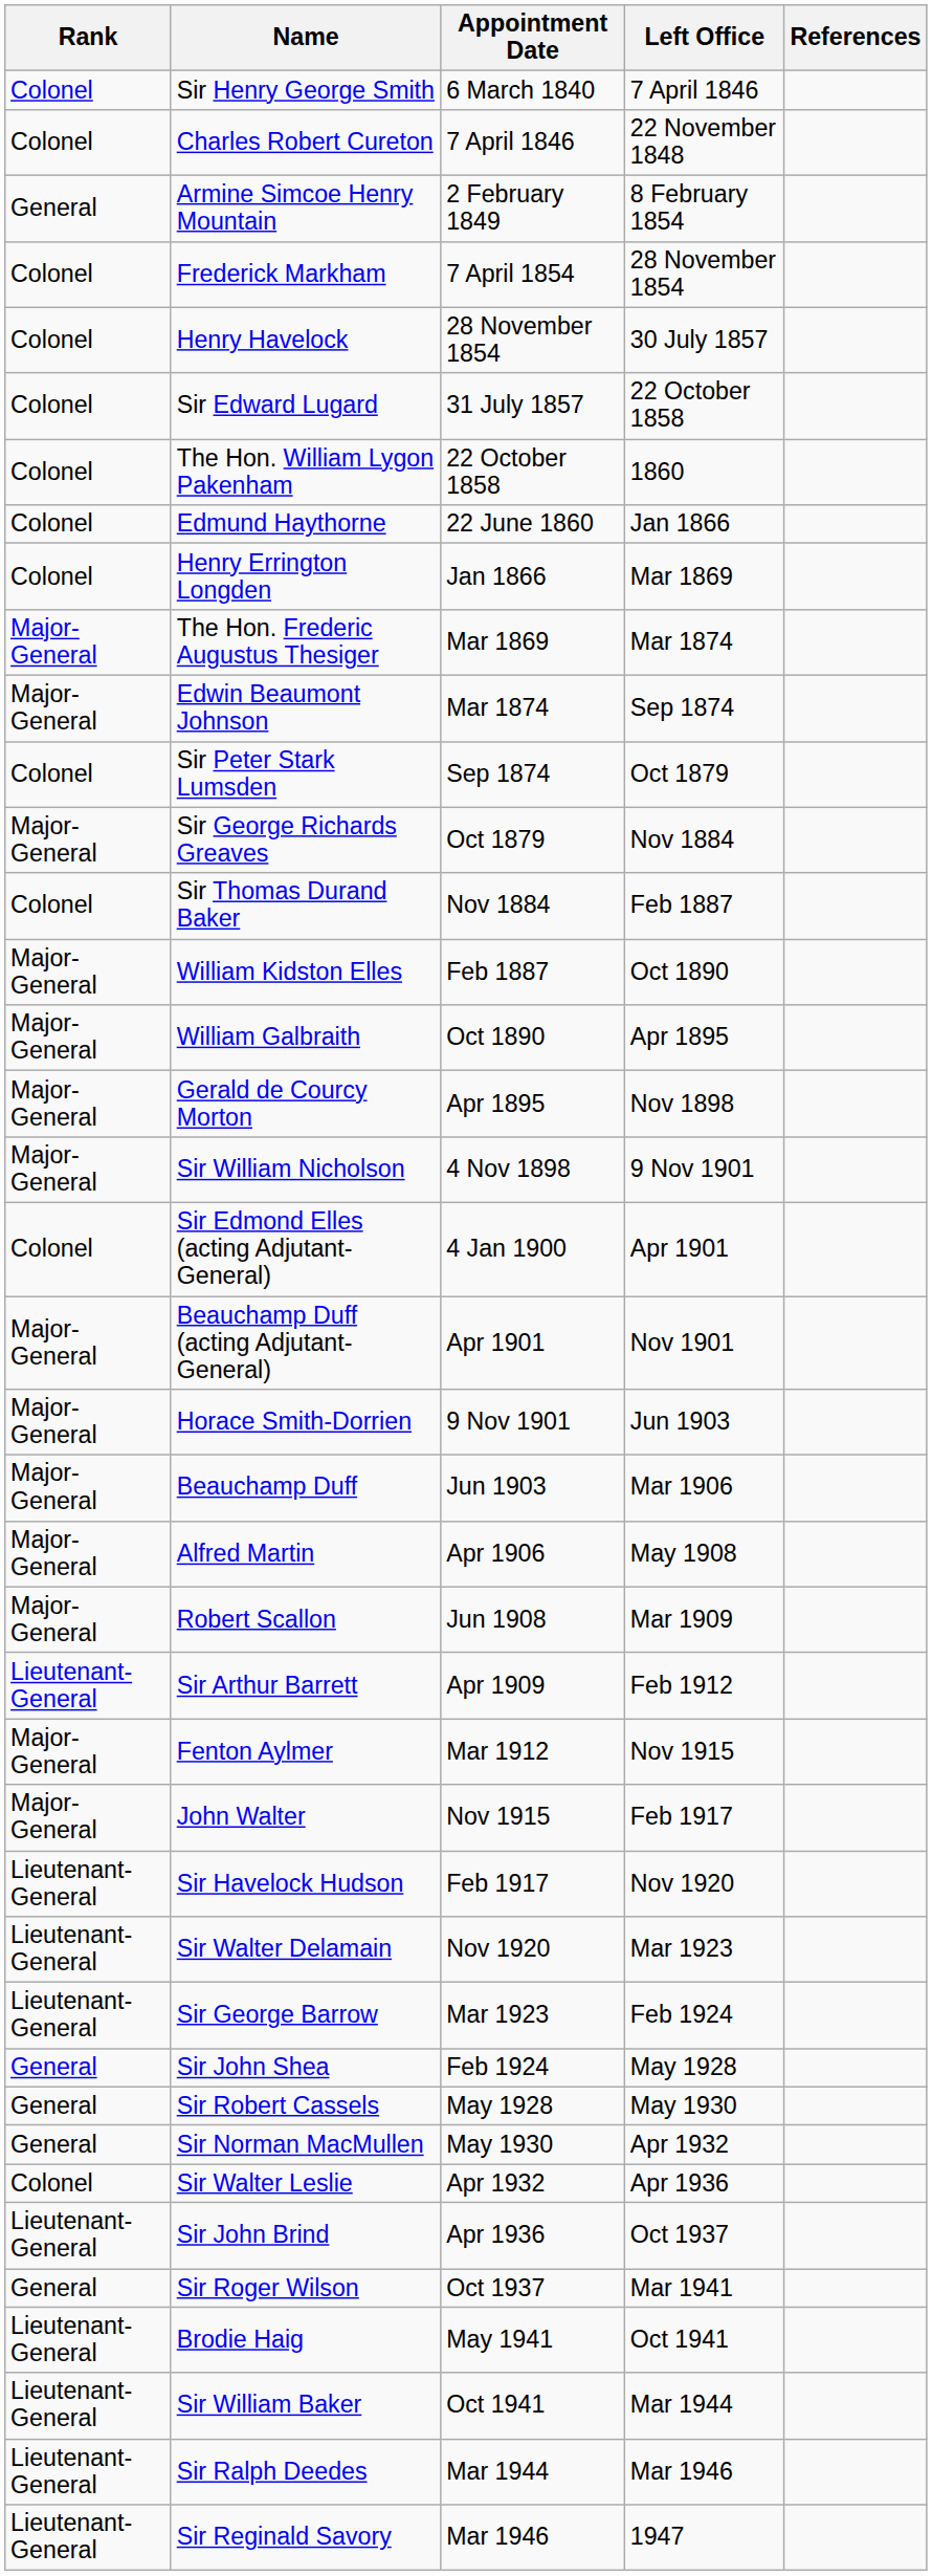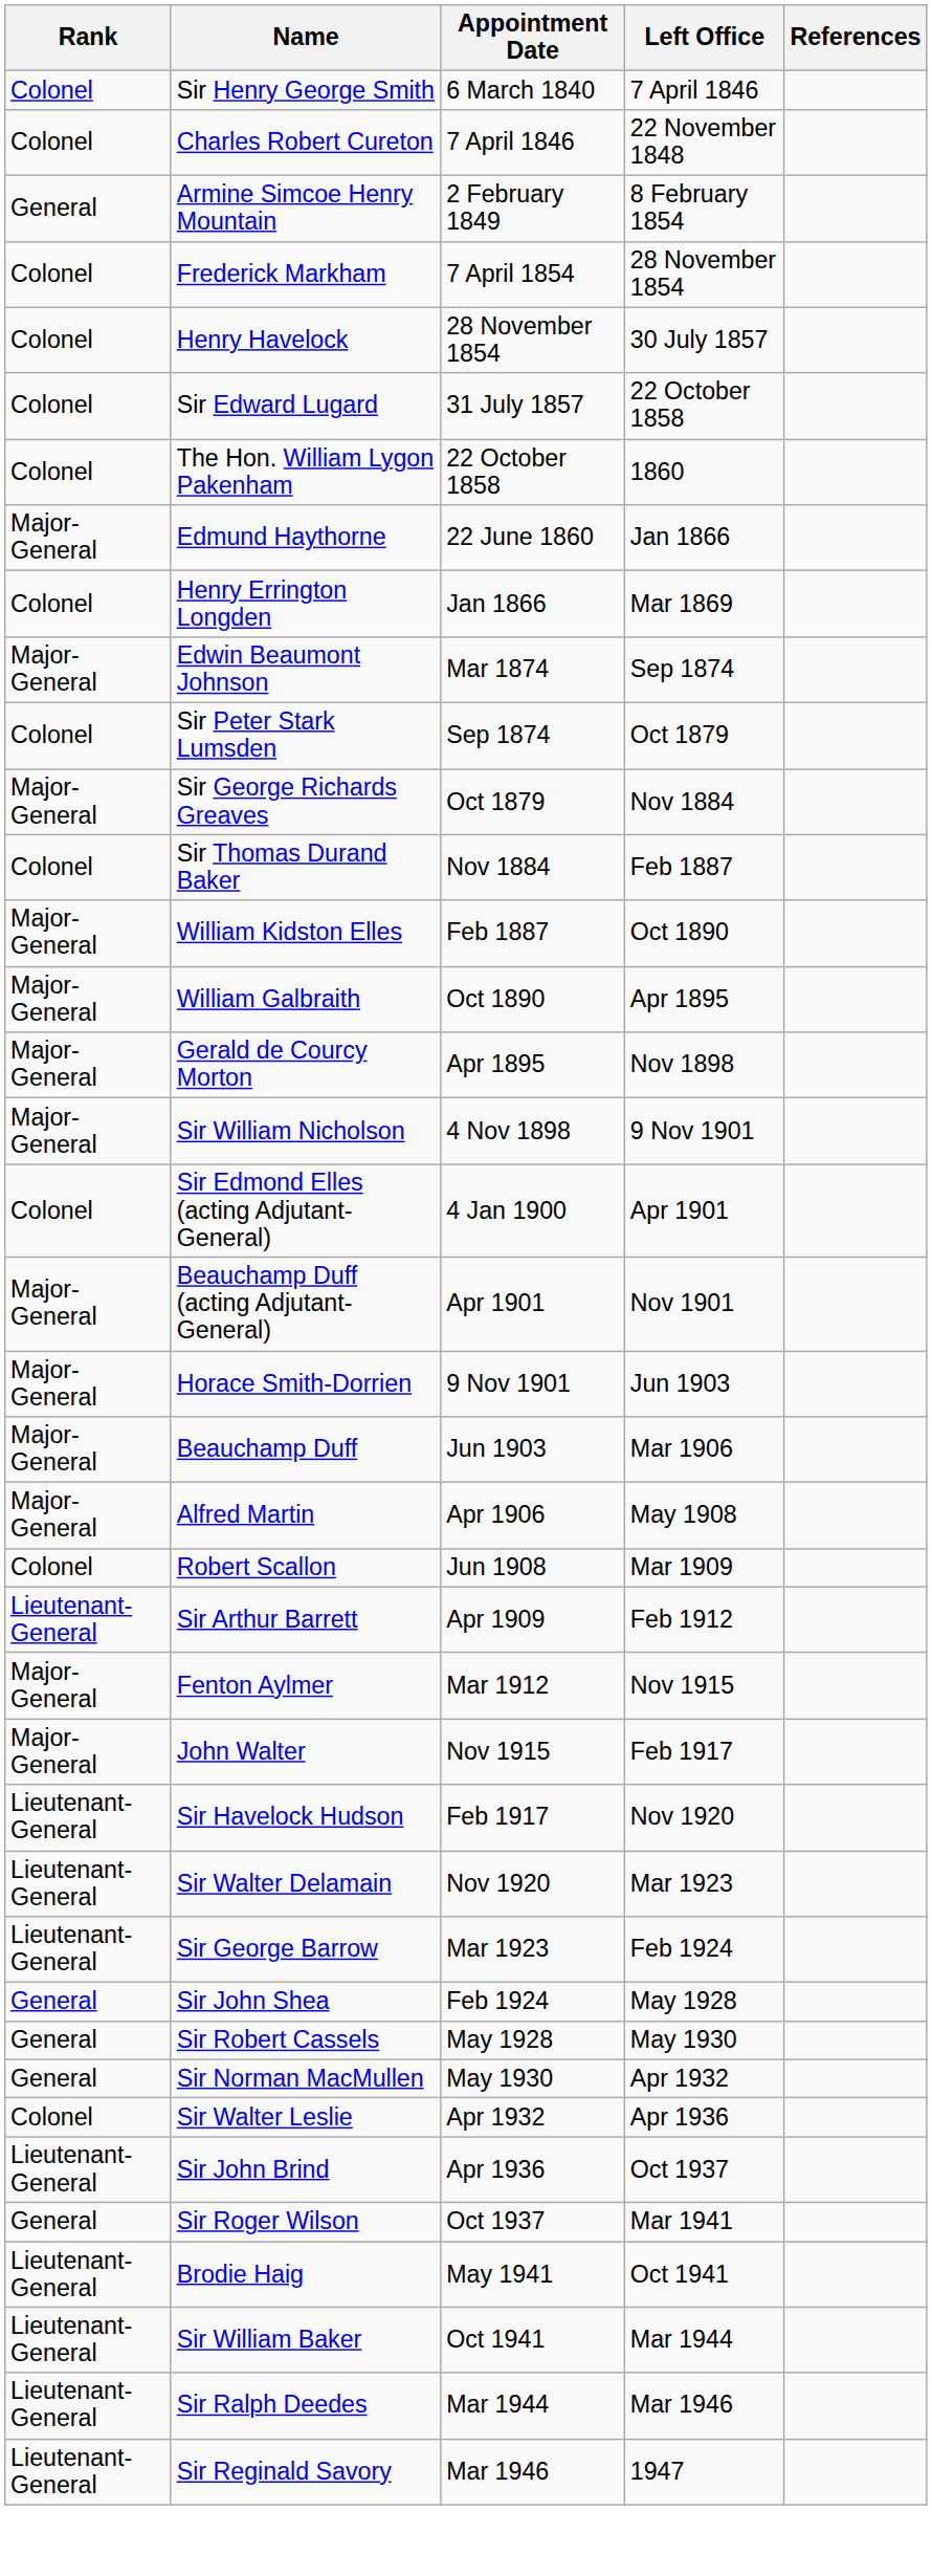Edmund Haythorne | Rank: Colonel -> Major-General
- row: Major-General | The Hon. Frederic Augustus Thesiger | Mar 1869 | Mar 1874
Robert Scallon | Rank: Major-General -> Colonel
